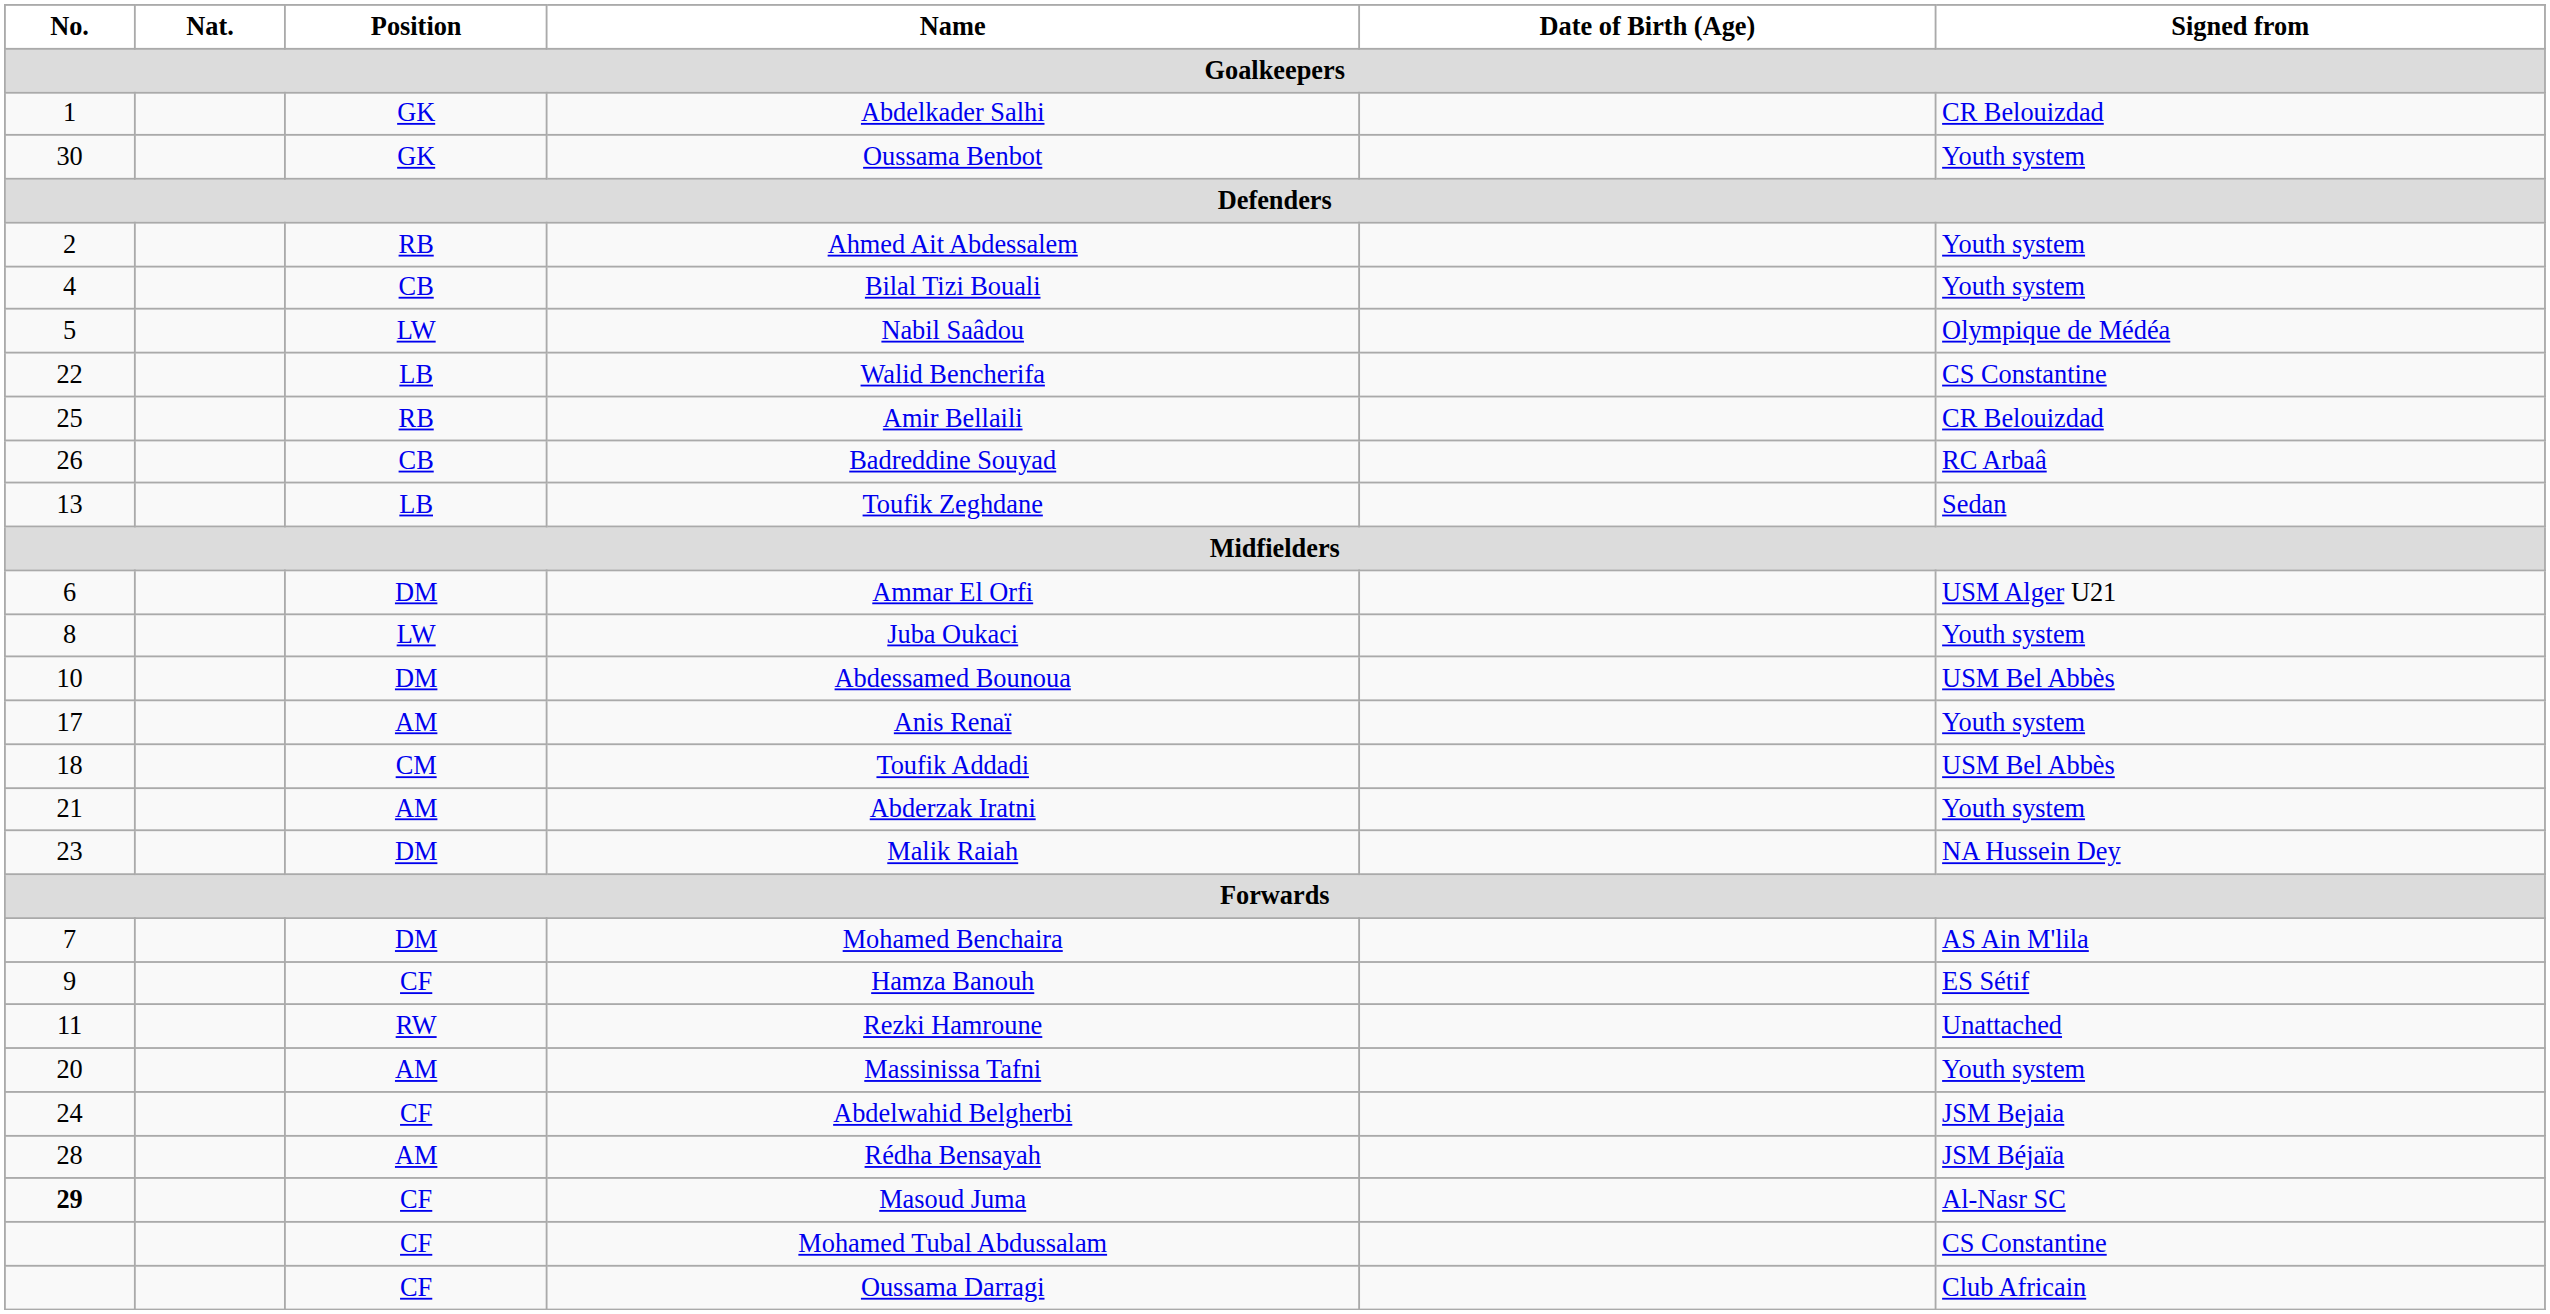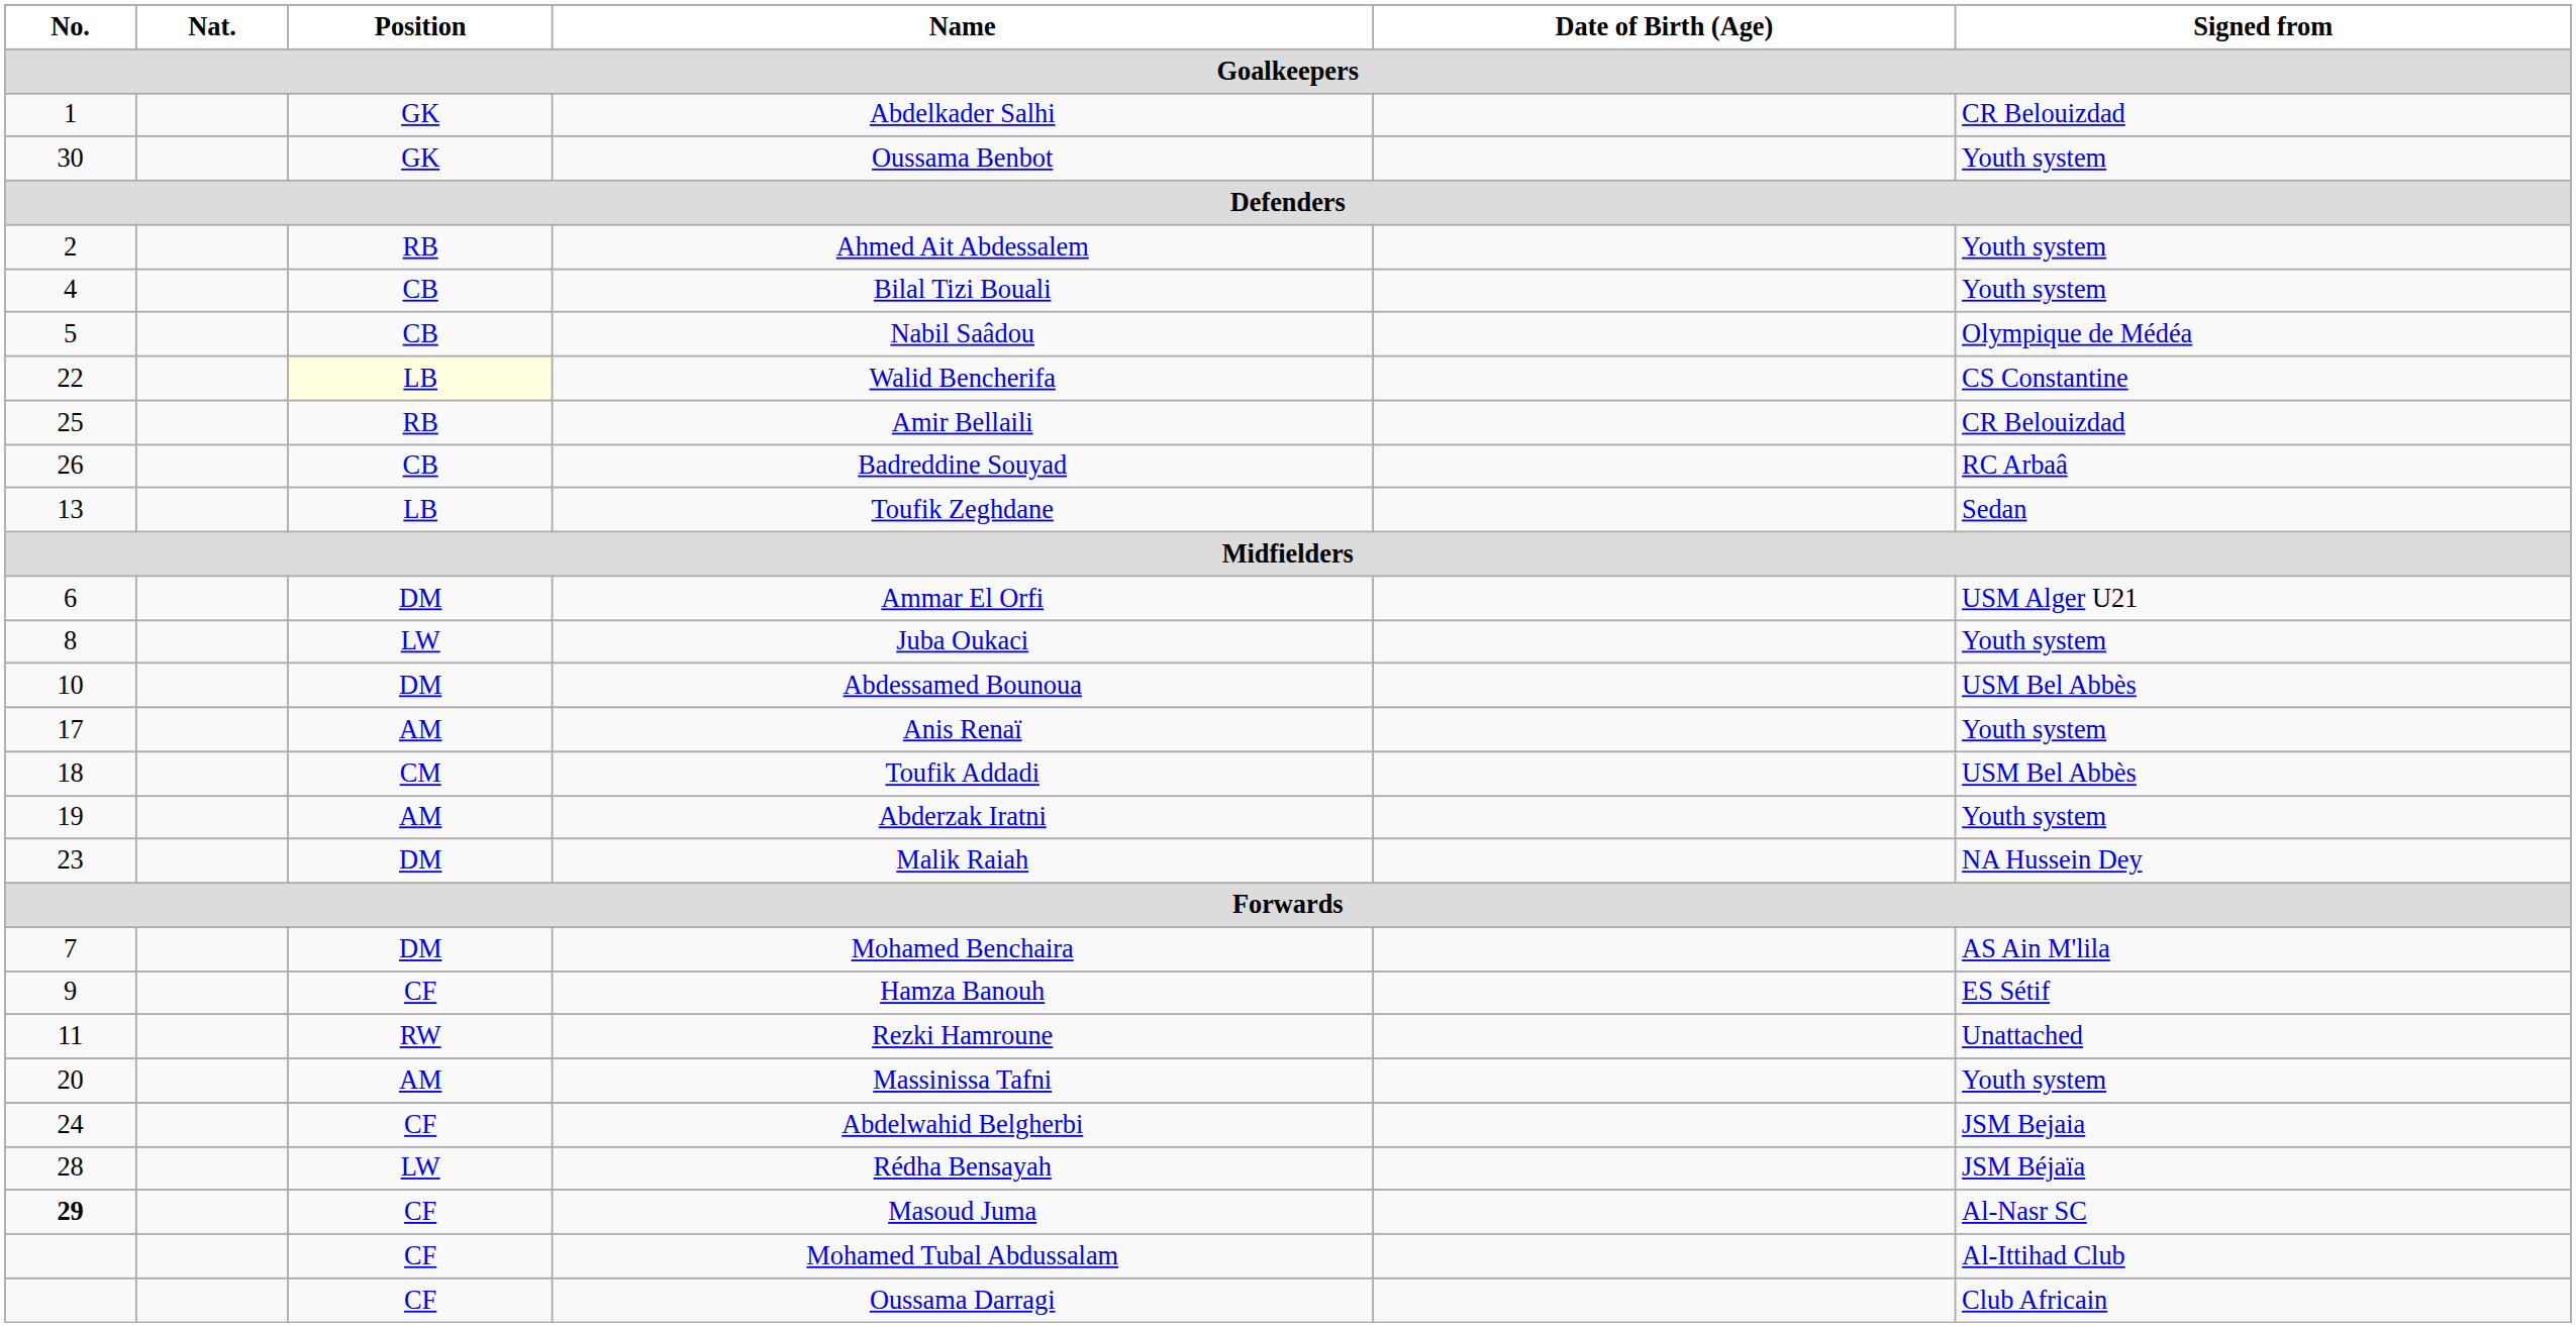Nabil Saâdou | Position: LW -> CB
Walid Bencherifa | Position: no background -> lightyellow background
Abderzak Iratni | No.: 21 -> 19
Rédha Bensayah | Position: AM -> LW
Mohamed Tubal Abdussalam | Signed from: CS Constantine -> Al-Ittihad Club
